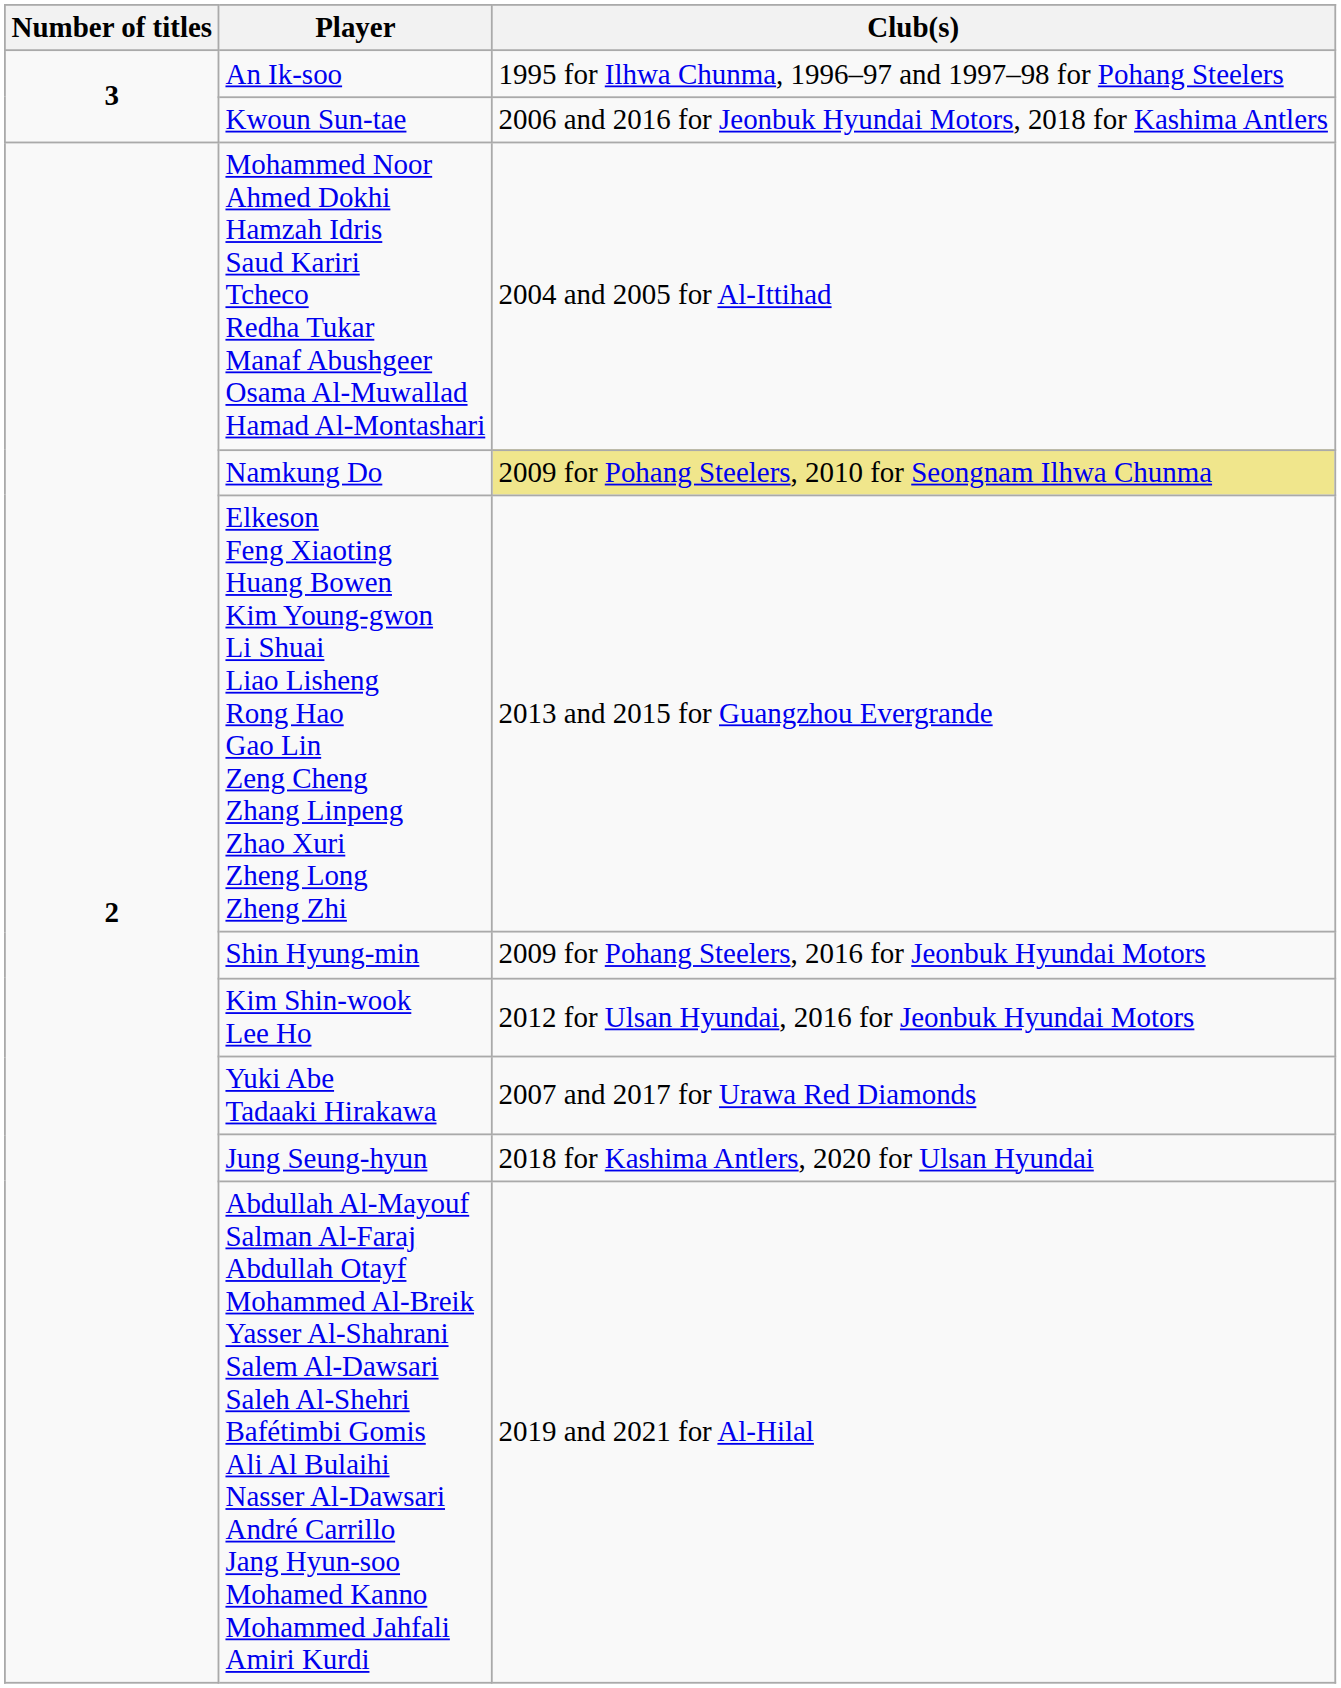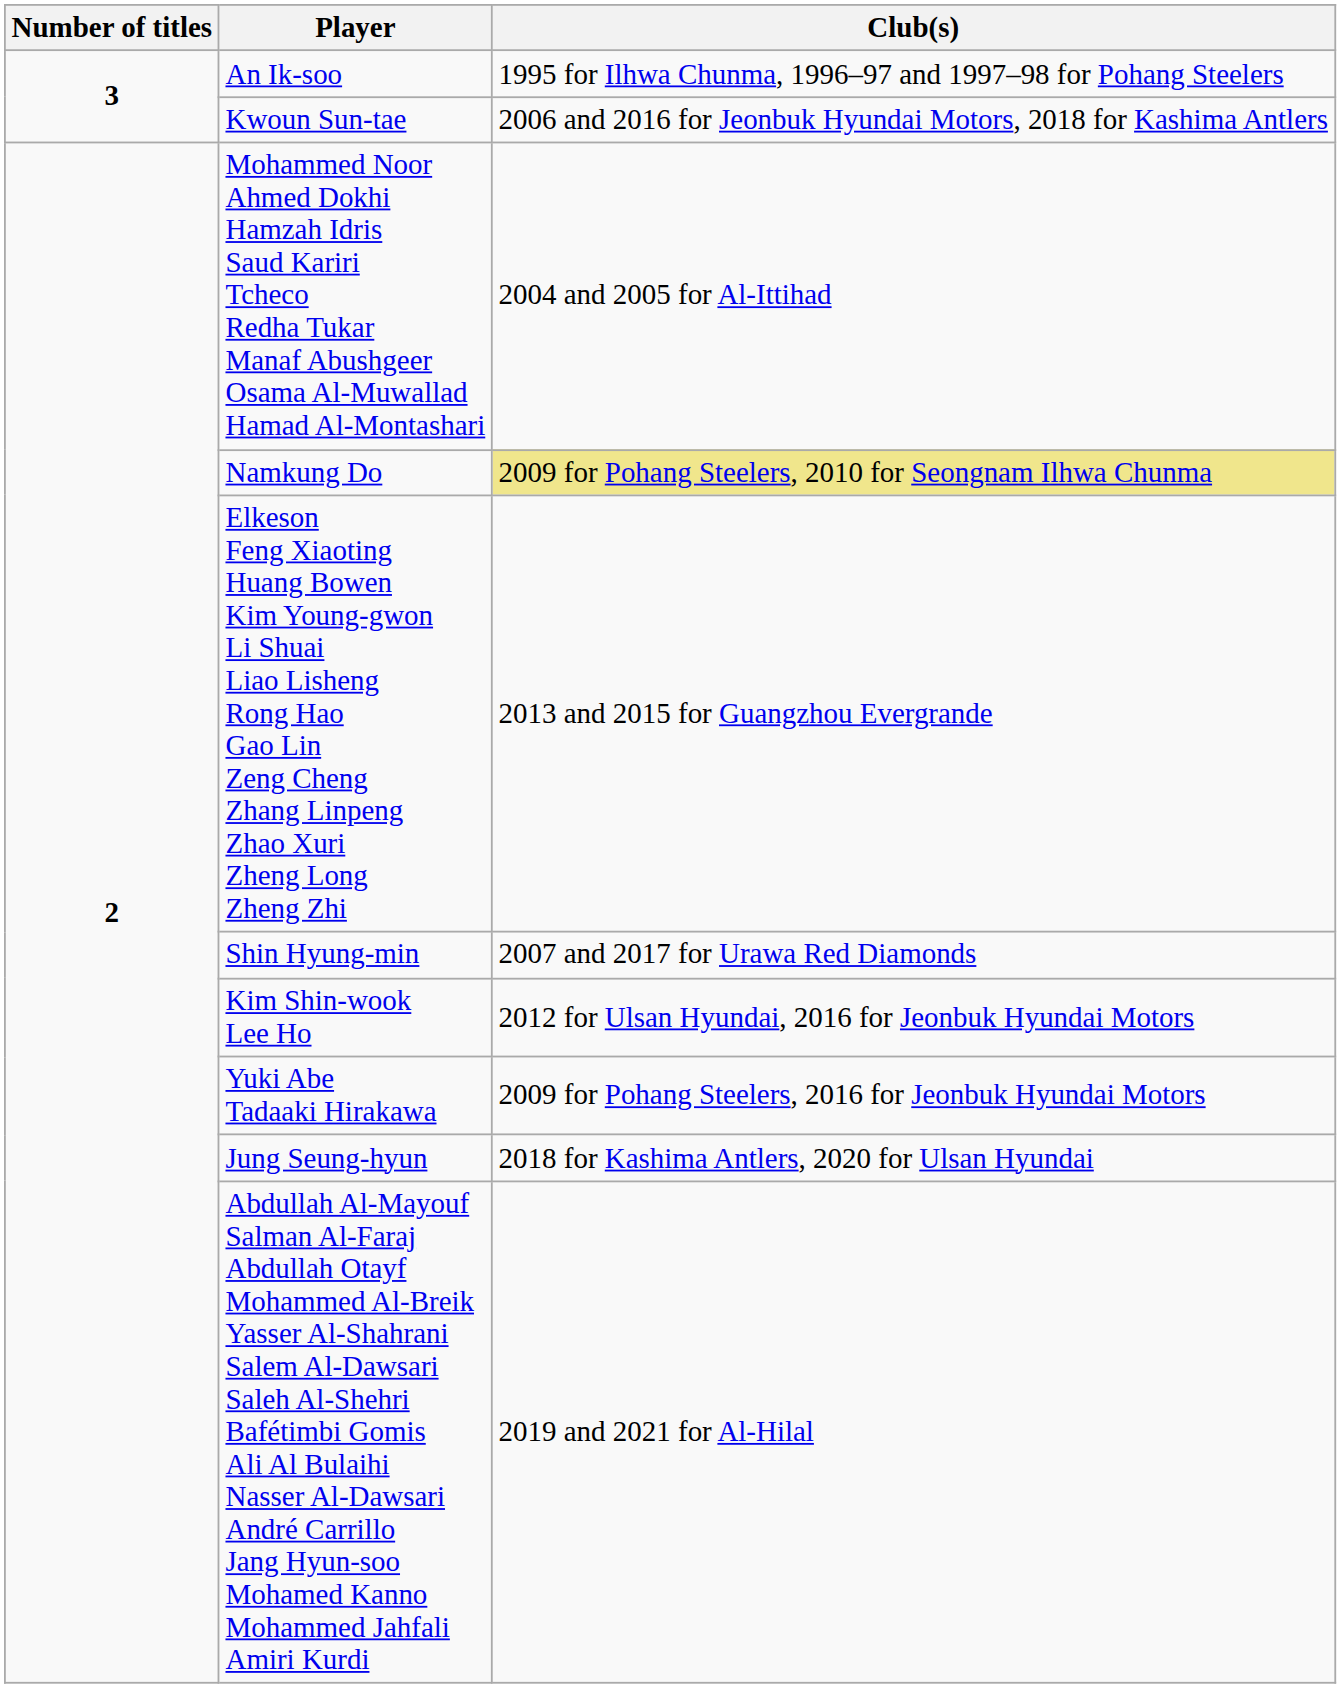Shin Hyung-min | Club(s): 2009 for Pohang Steelers, 2016 for Jeonbuk Hyundai Motors -> 2007 and 2017 for Urawa Red Diamonds
Yuki Abe Tadaaki Hirakawa | Club(s): 2007 and 2017 for Urawa Red Diamonds -> 2009 for Pohang Steelers, 2016 for Jeonbuk Hyundai Motors
